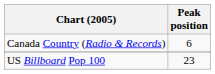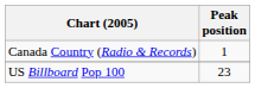Canada Country (Radio & Records) | Peak position: 6 -> 1
